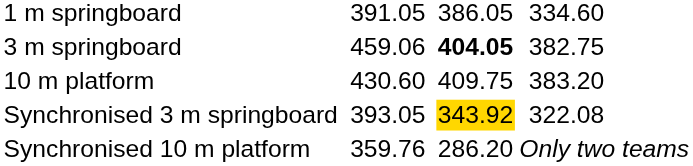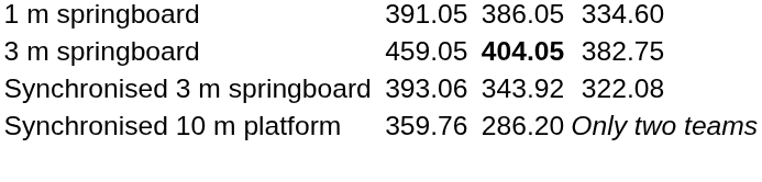3 m springboard | column 3: 459.06 -> 459.05
- row: 10 m platform | 430.60 | 409.75 | 383.20
Synchronised 3 m springboard | column 3: 393.05 -> 393.06
Synchronised 3 m springboard | column 5: gold background -> no background
